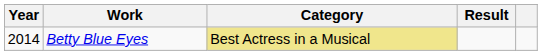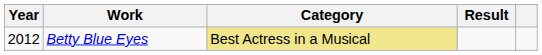Betty Blue Eyes | Year: 2014 -> 2012
